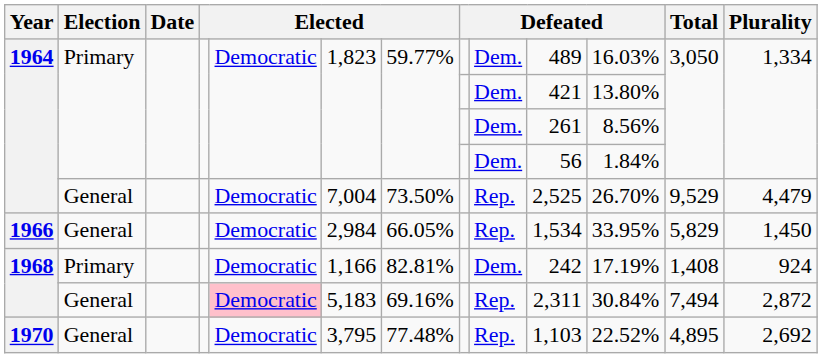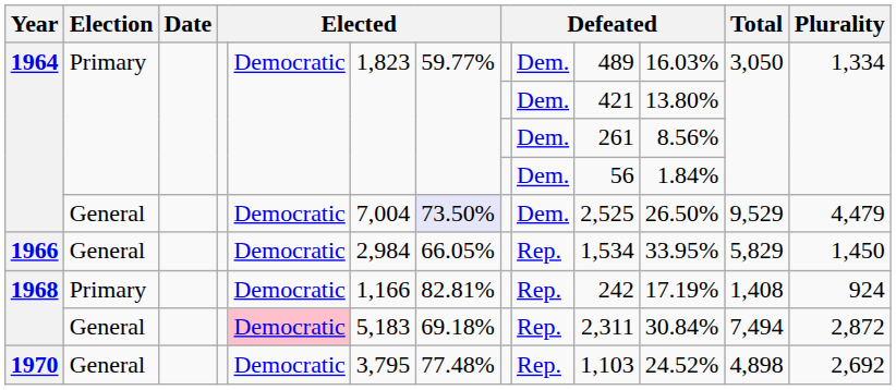1964 / General | column 7: no background -> lavender background
1964 / General | column 9: Rep. -> Dem.
1964 / General | column 11: 26.70% -> 26.50%
1968 / Primary | column 9: Dem. -> Rep.
1968 / General | column 7: 69.16% -> 69.18%
1970 | column 11: 22.52% -> 24.52%
1970 | Total: 4,895 -> 4,898
